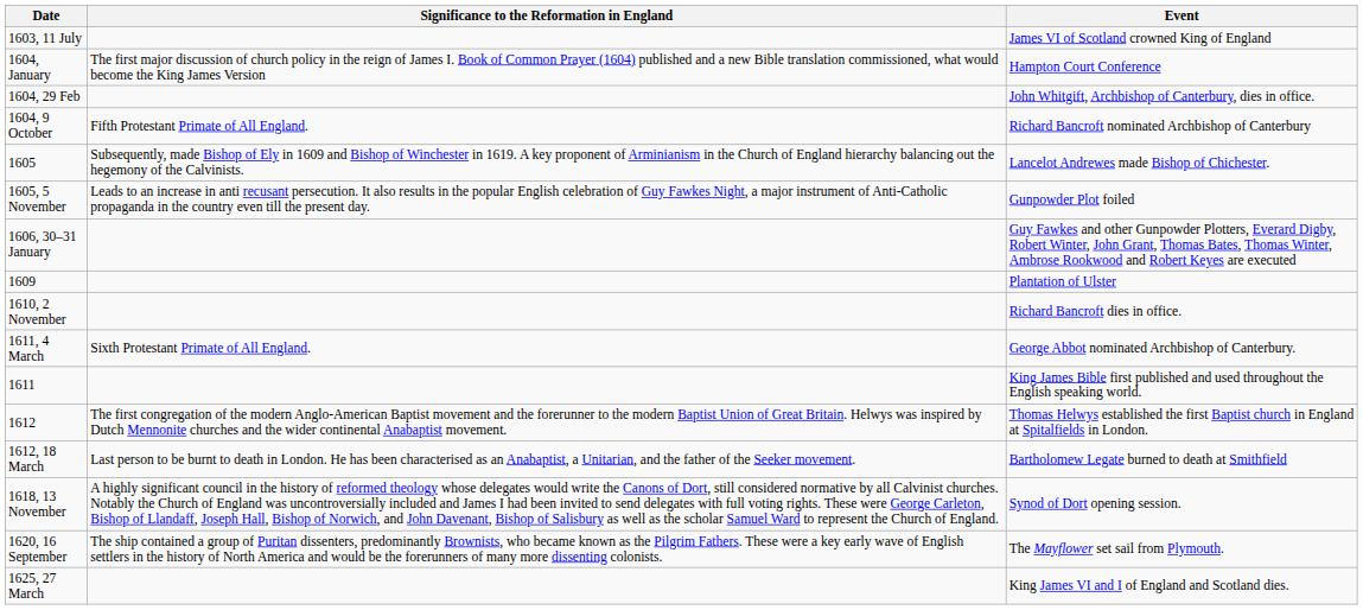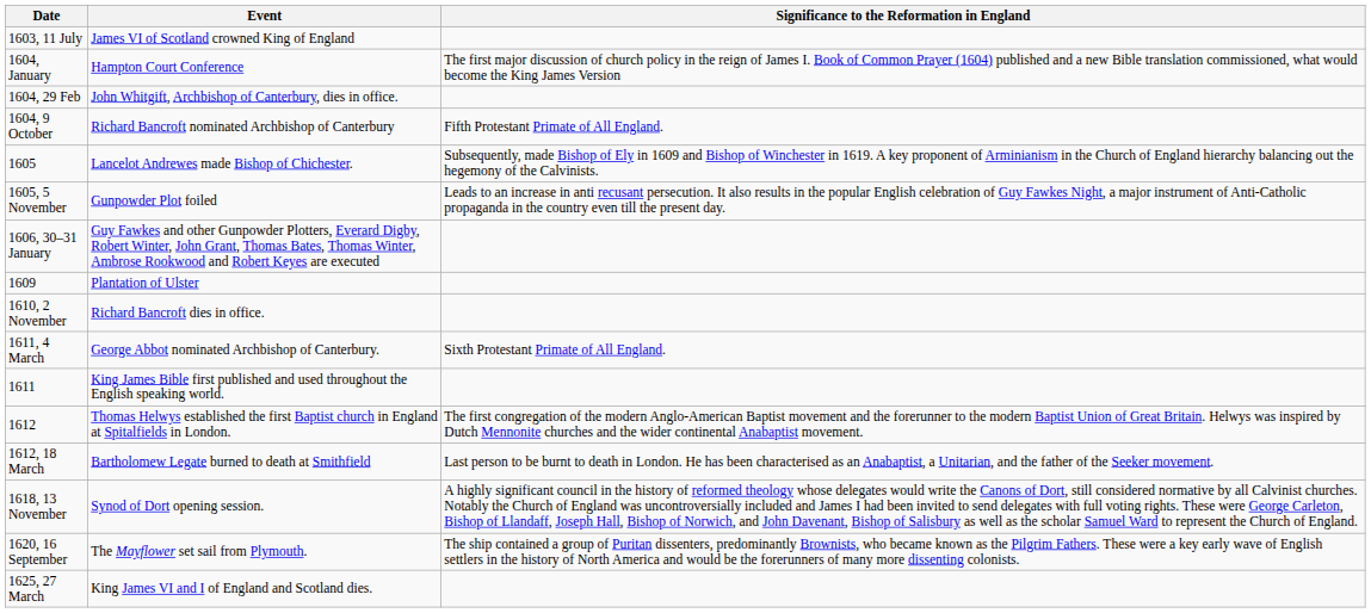columns swapped: Event <-> Significance to the Reformation in England
